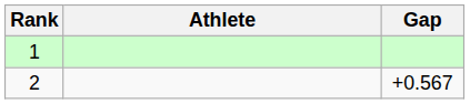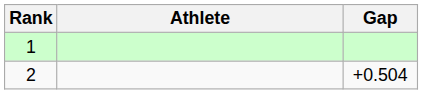2 | Gap: +0.567 -> +0.504
